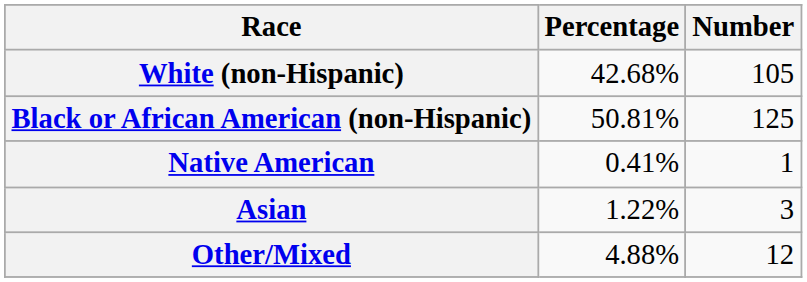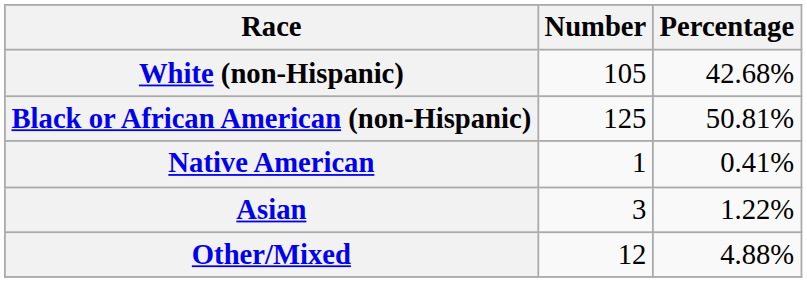columns swapped: Number <-> Percentage
